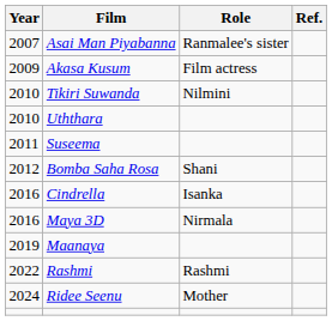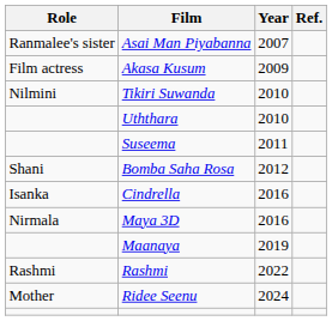columns swapped: Year <-> Role
